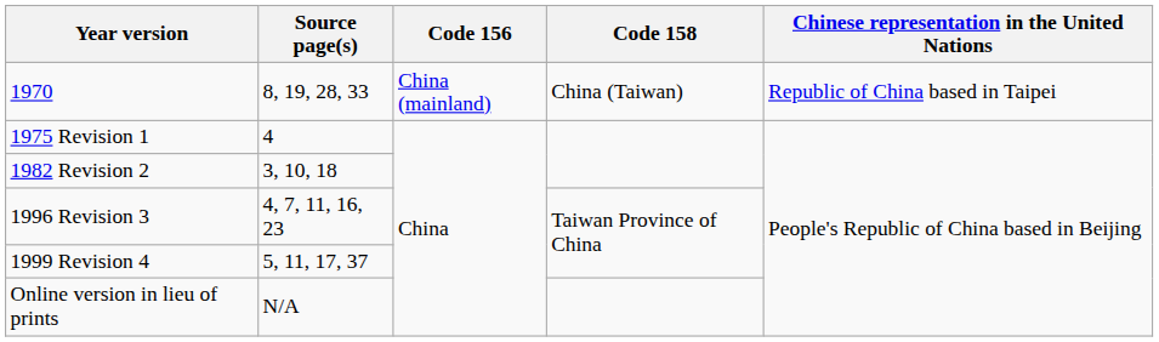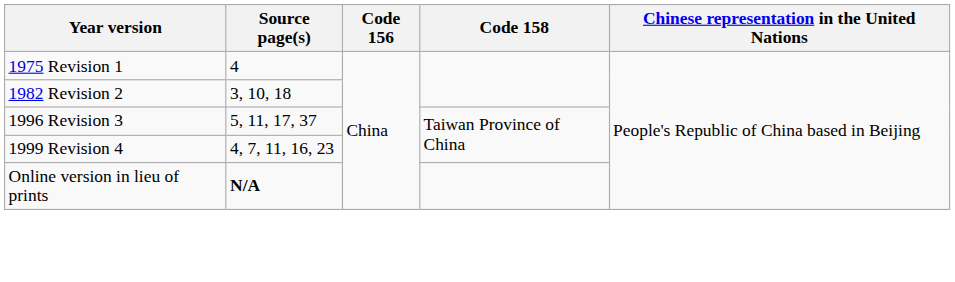- row: 1970 | 8, 19, 28, 33 | China (mainland) | China (Taiwan) | Republic of China based in Taipei
1996 Revision 3 | Source page(s): 4, 7, 11, 16, 23 -> 5, 11, 17, 37
1999 Revision 4 | Source page(s): 5, 11, 17, 37 -> 4, 7, 11, 16, 23
Online version in lieu of prints | Source page(s): normal -> bold
